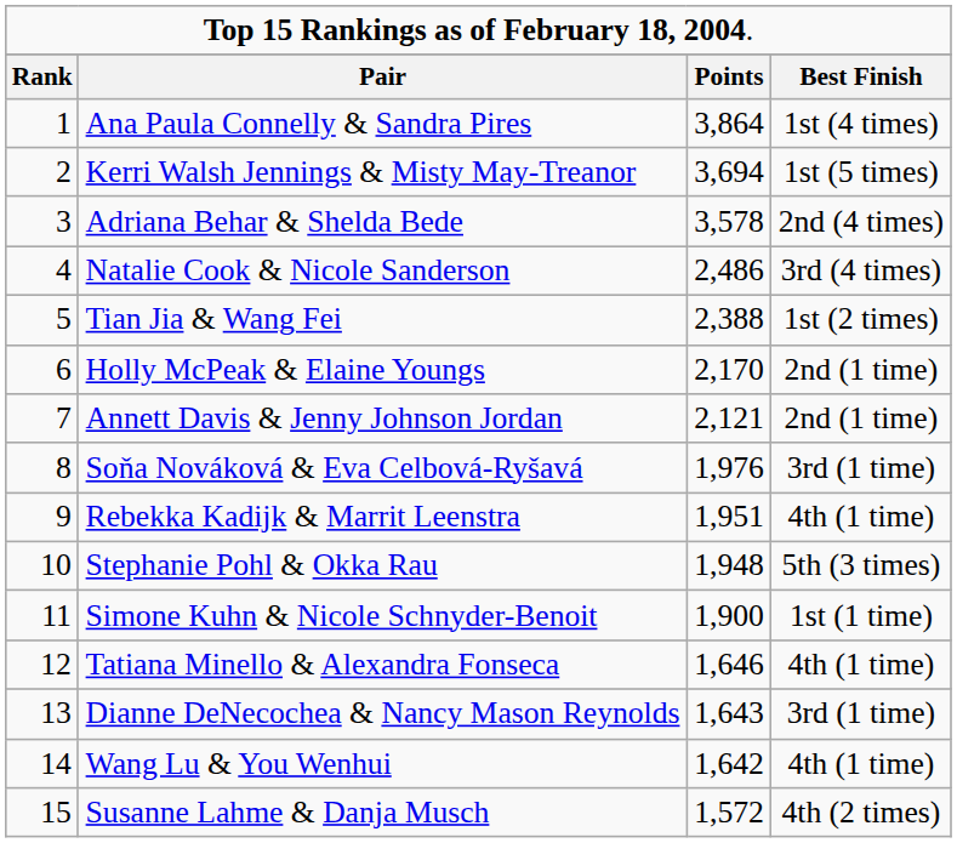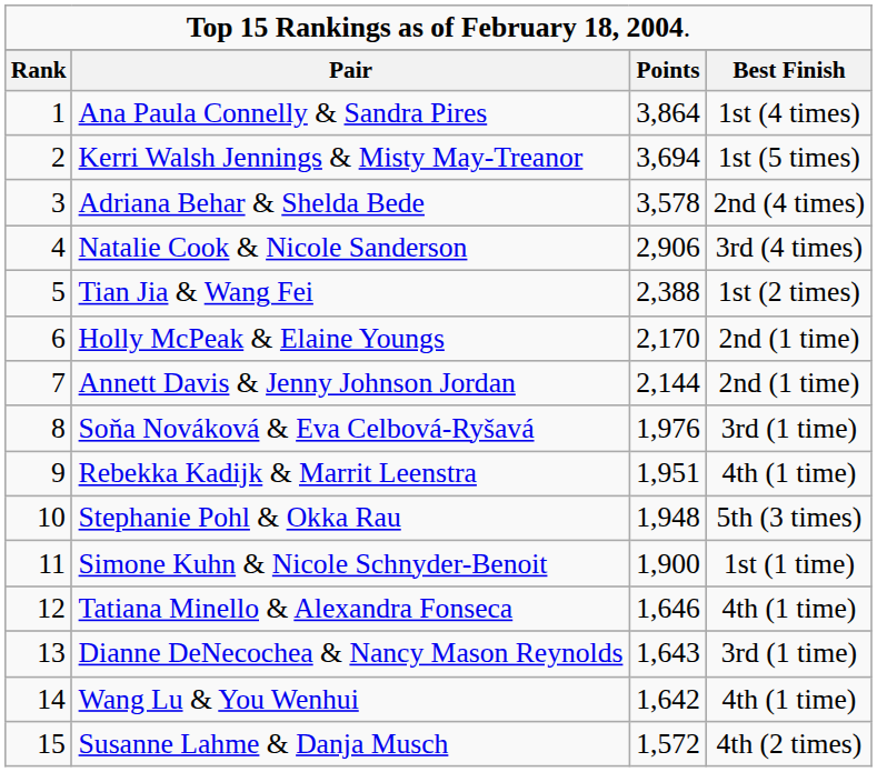Natalie Cook & Nicole Sanderson | column 3: 2,486 -> 2,906
Annett Davis & Jenny Johnson Jordan | column 3: 2,121 -> 2,144
